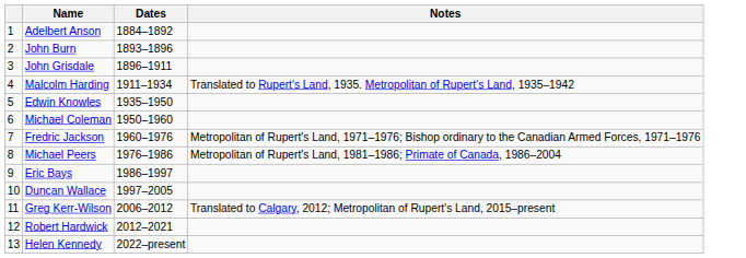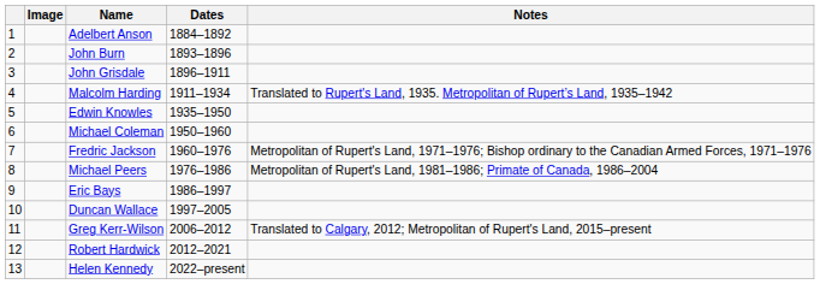+ column: Image
